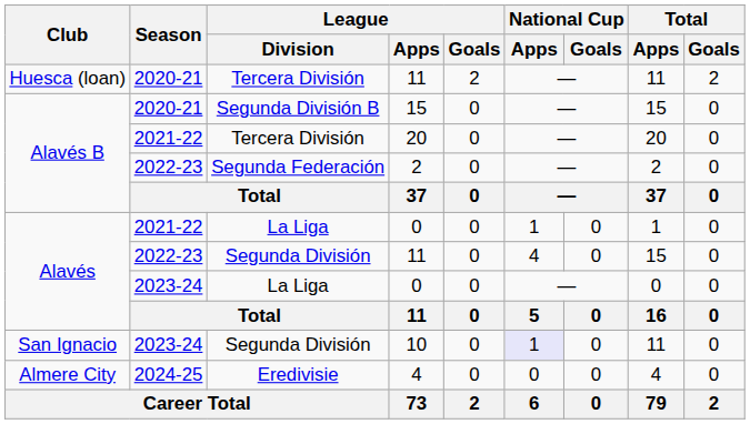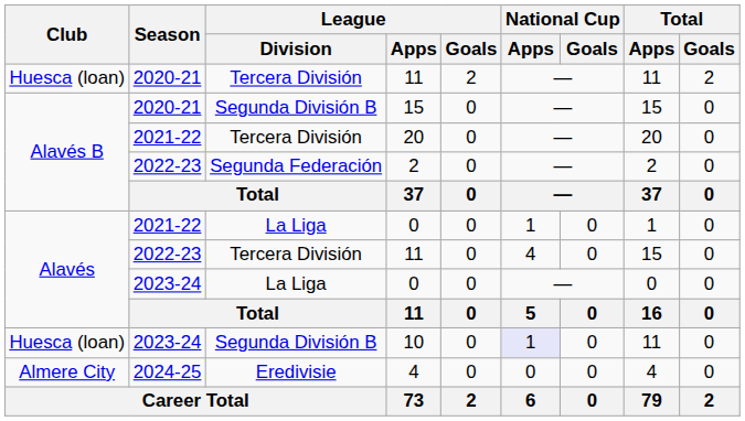2022-23 / 11 | League / Division: Segunda División -> Tercera División
10 | Club: San Ignacio -> Huesca (loan)
10 | League / Division: Segunda División -> Segunda División B
